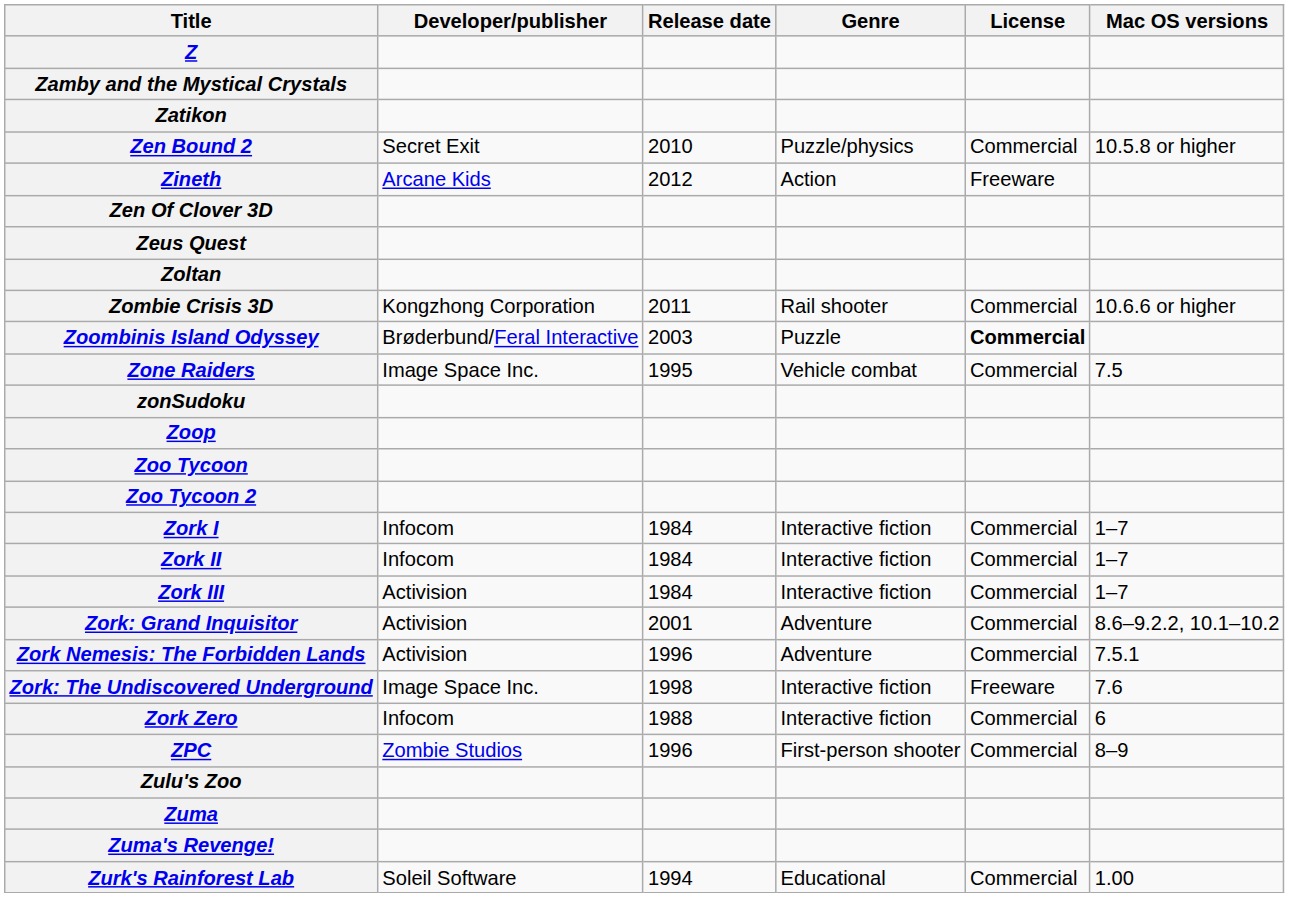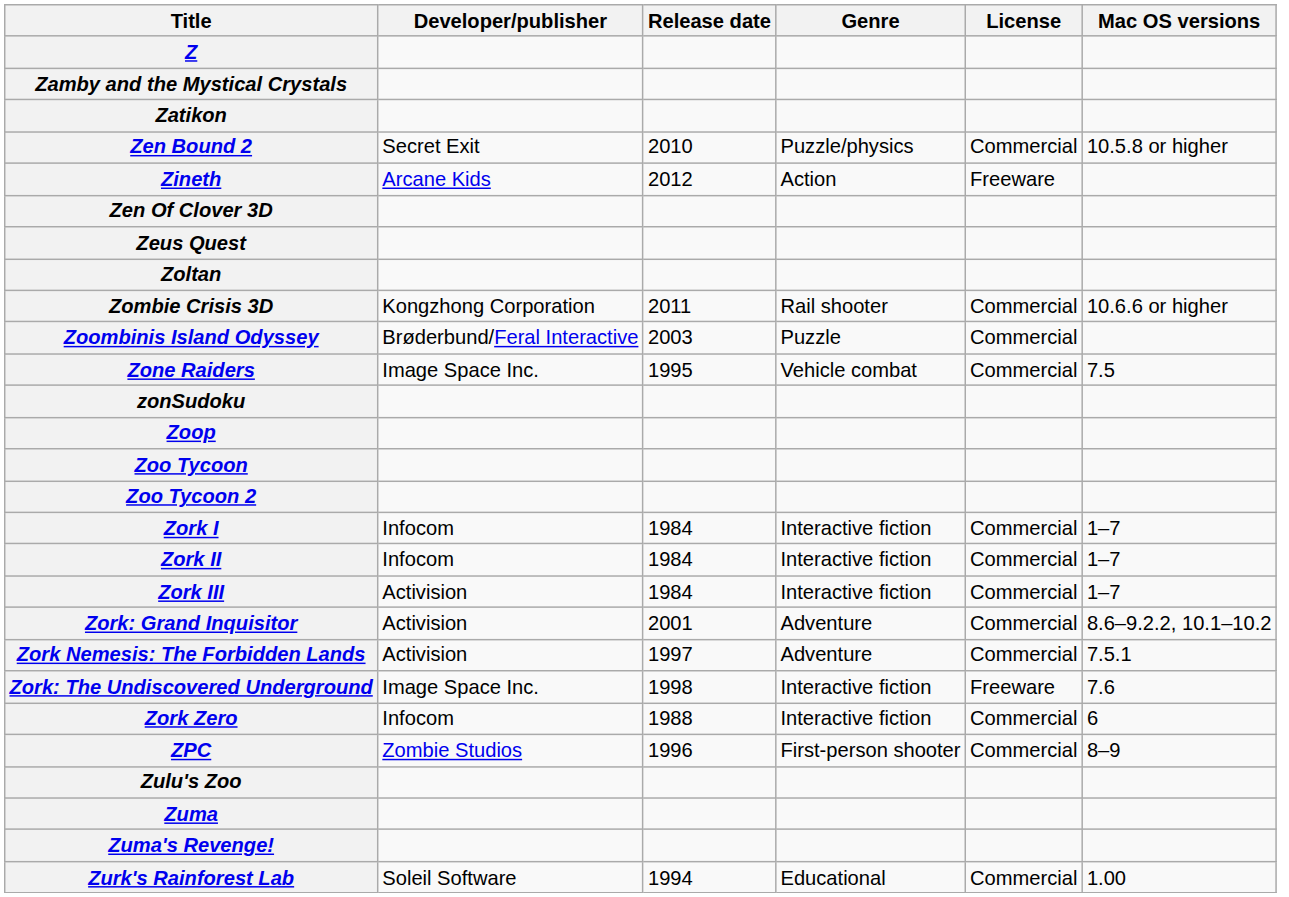Zoombinis Island Odyssey | License: bold -> normal
Zork Nemesis: The Forbidden Lands | Release date: 1996 -> 1997
